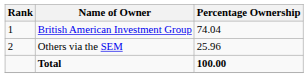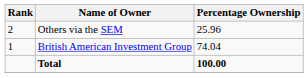rows swapped: British American Investment Group <-> Others via the SEM
